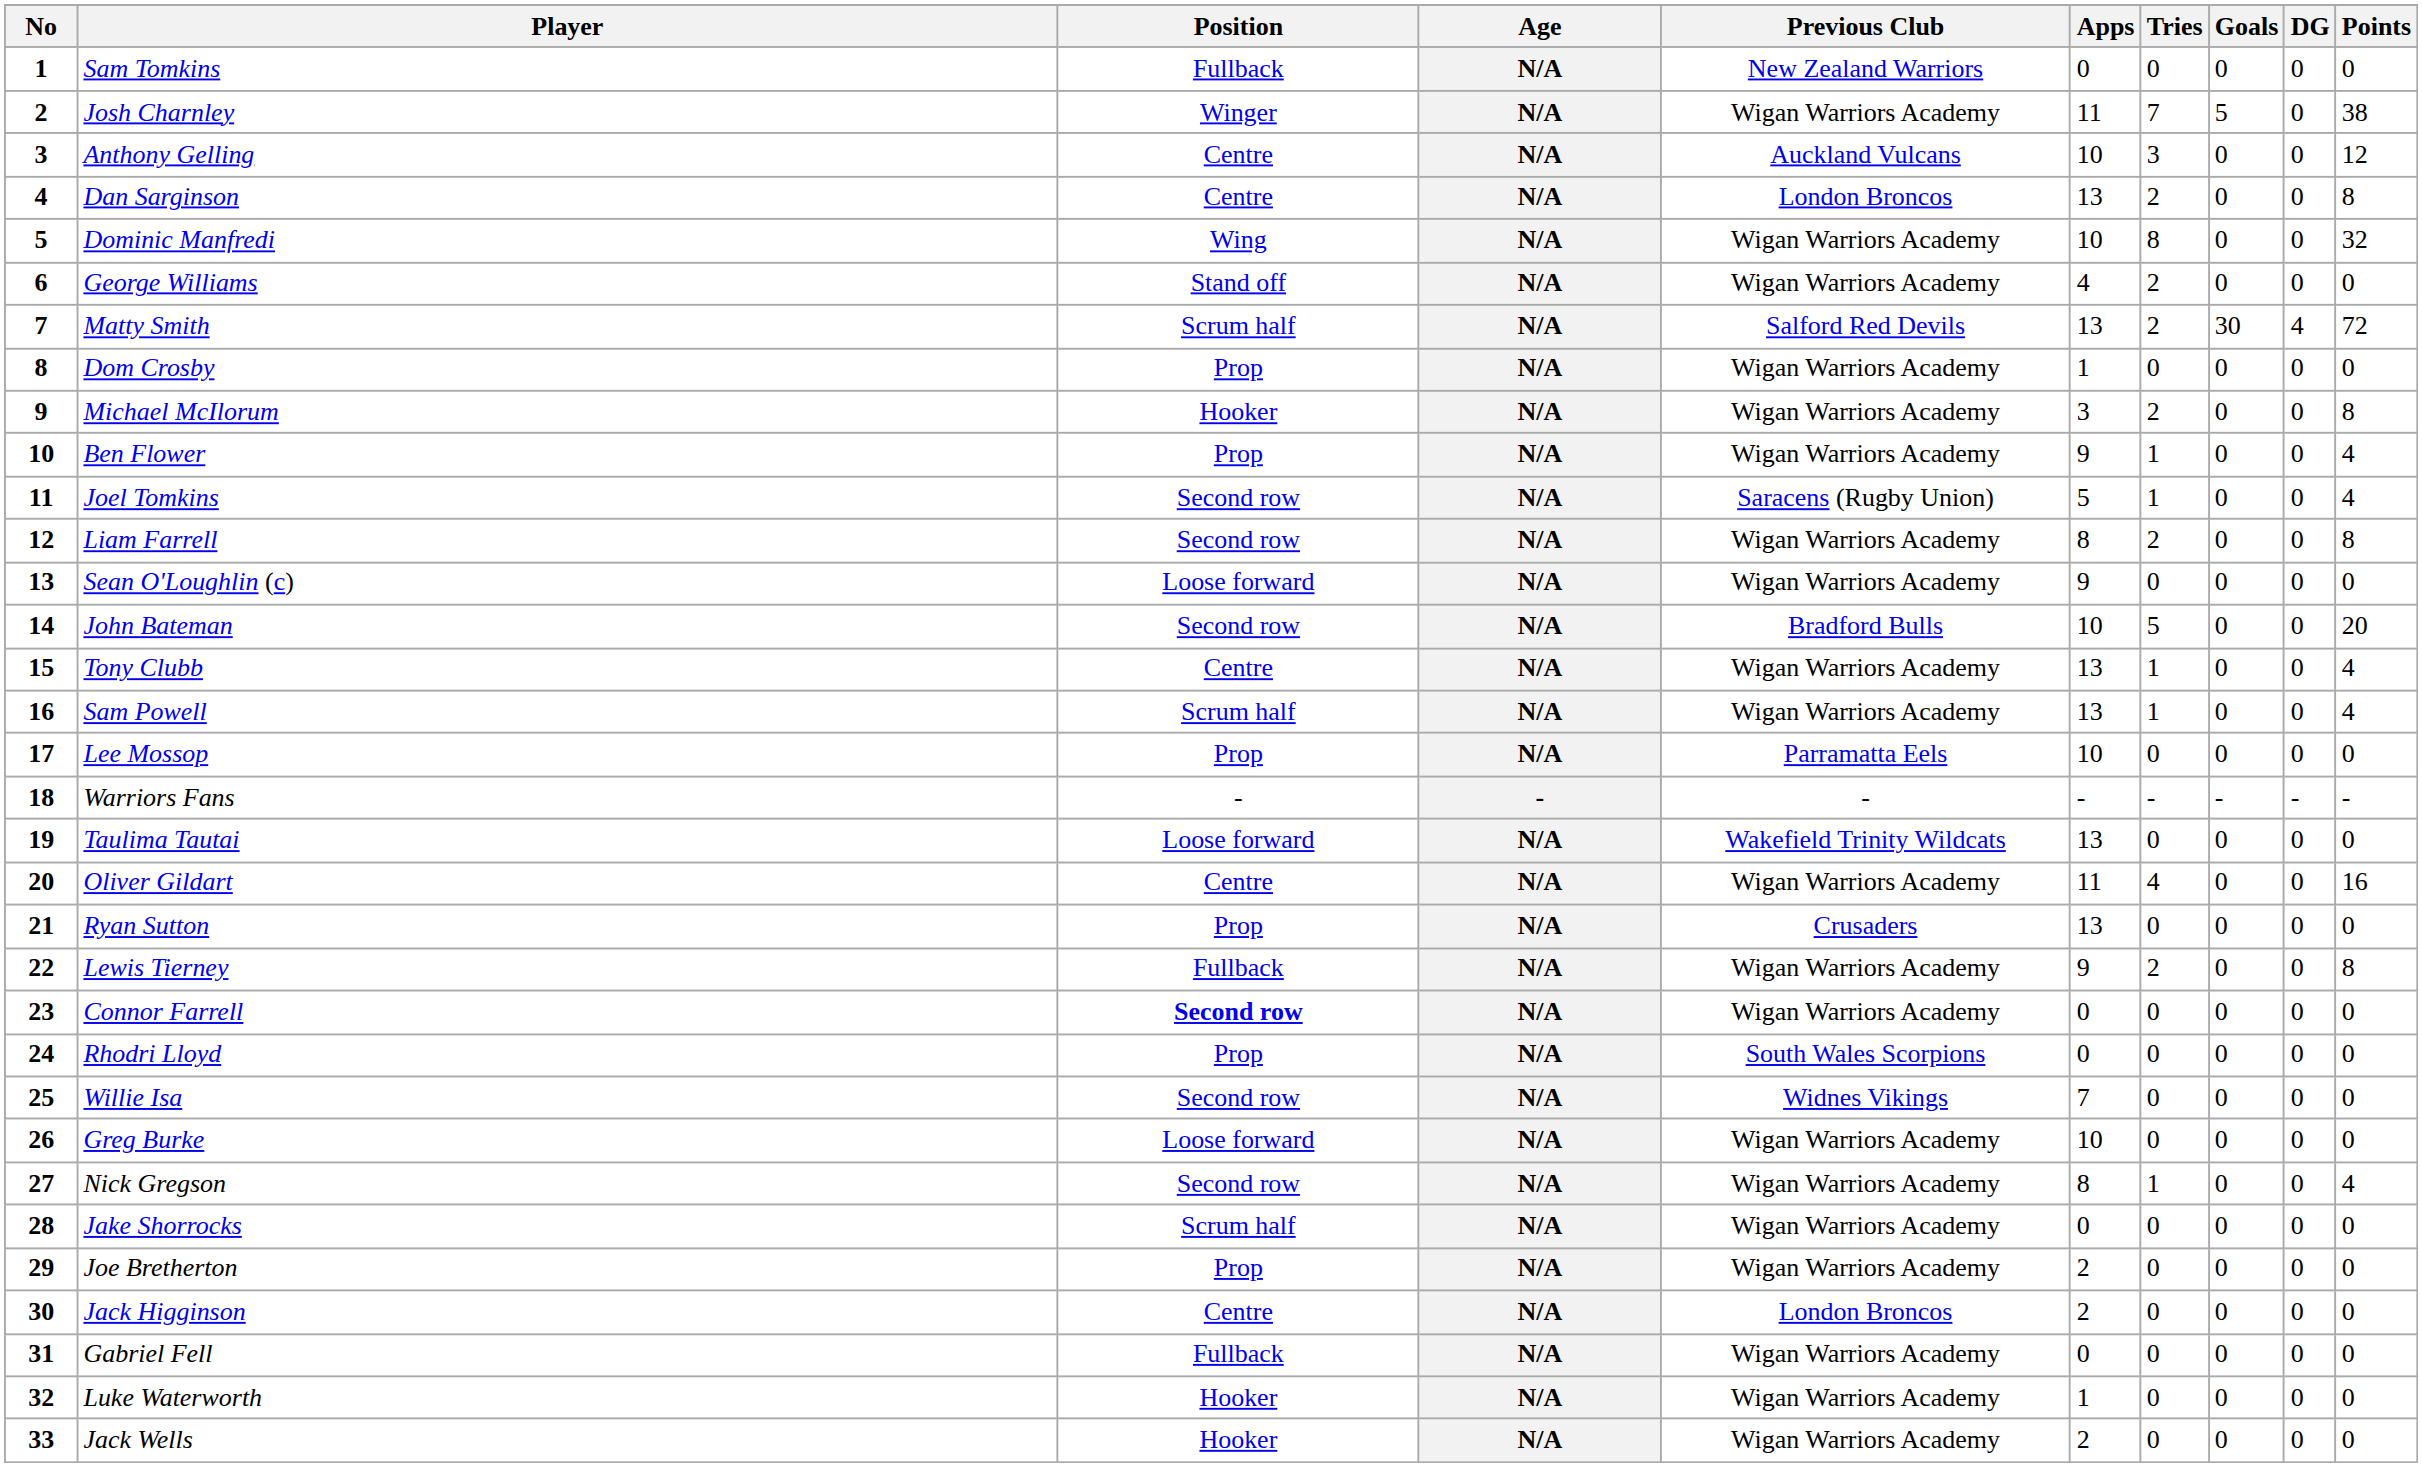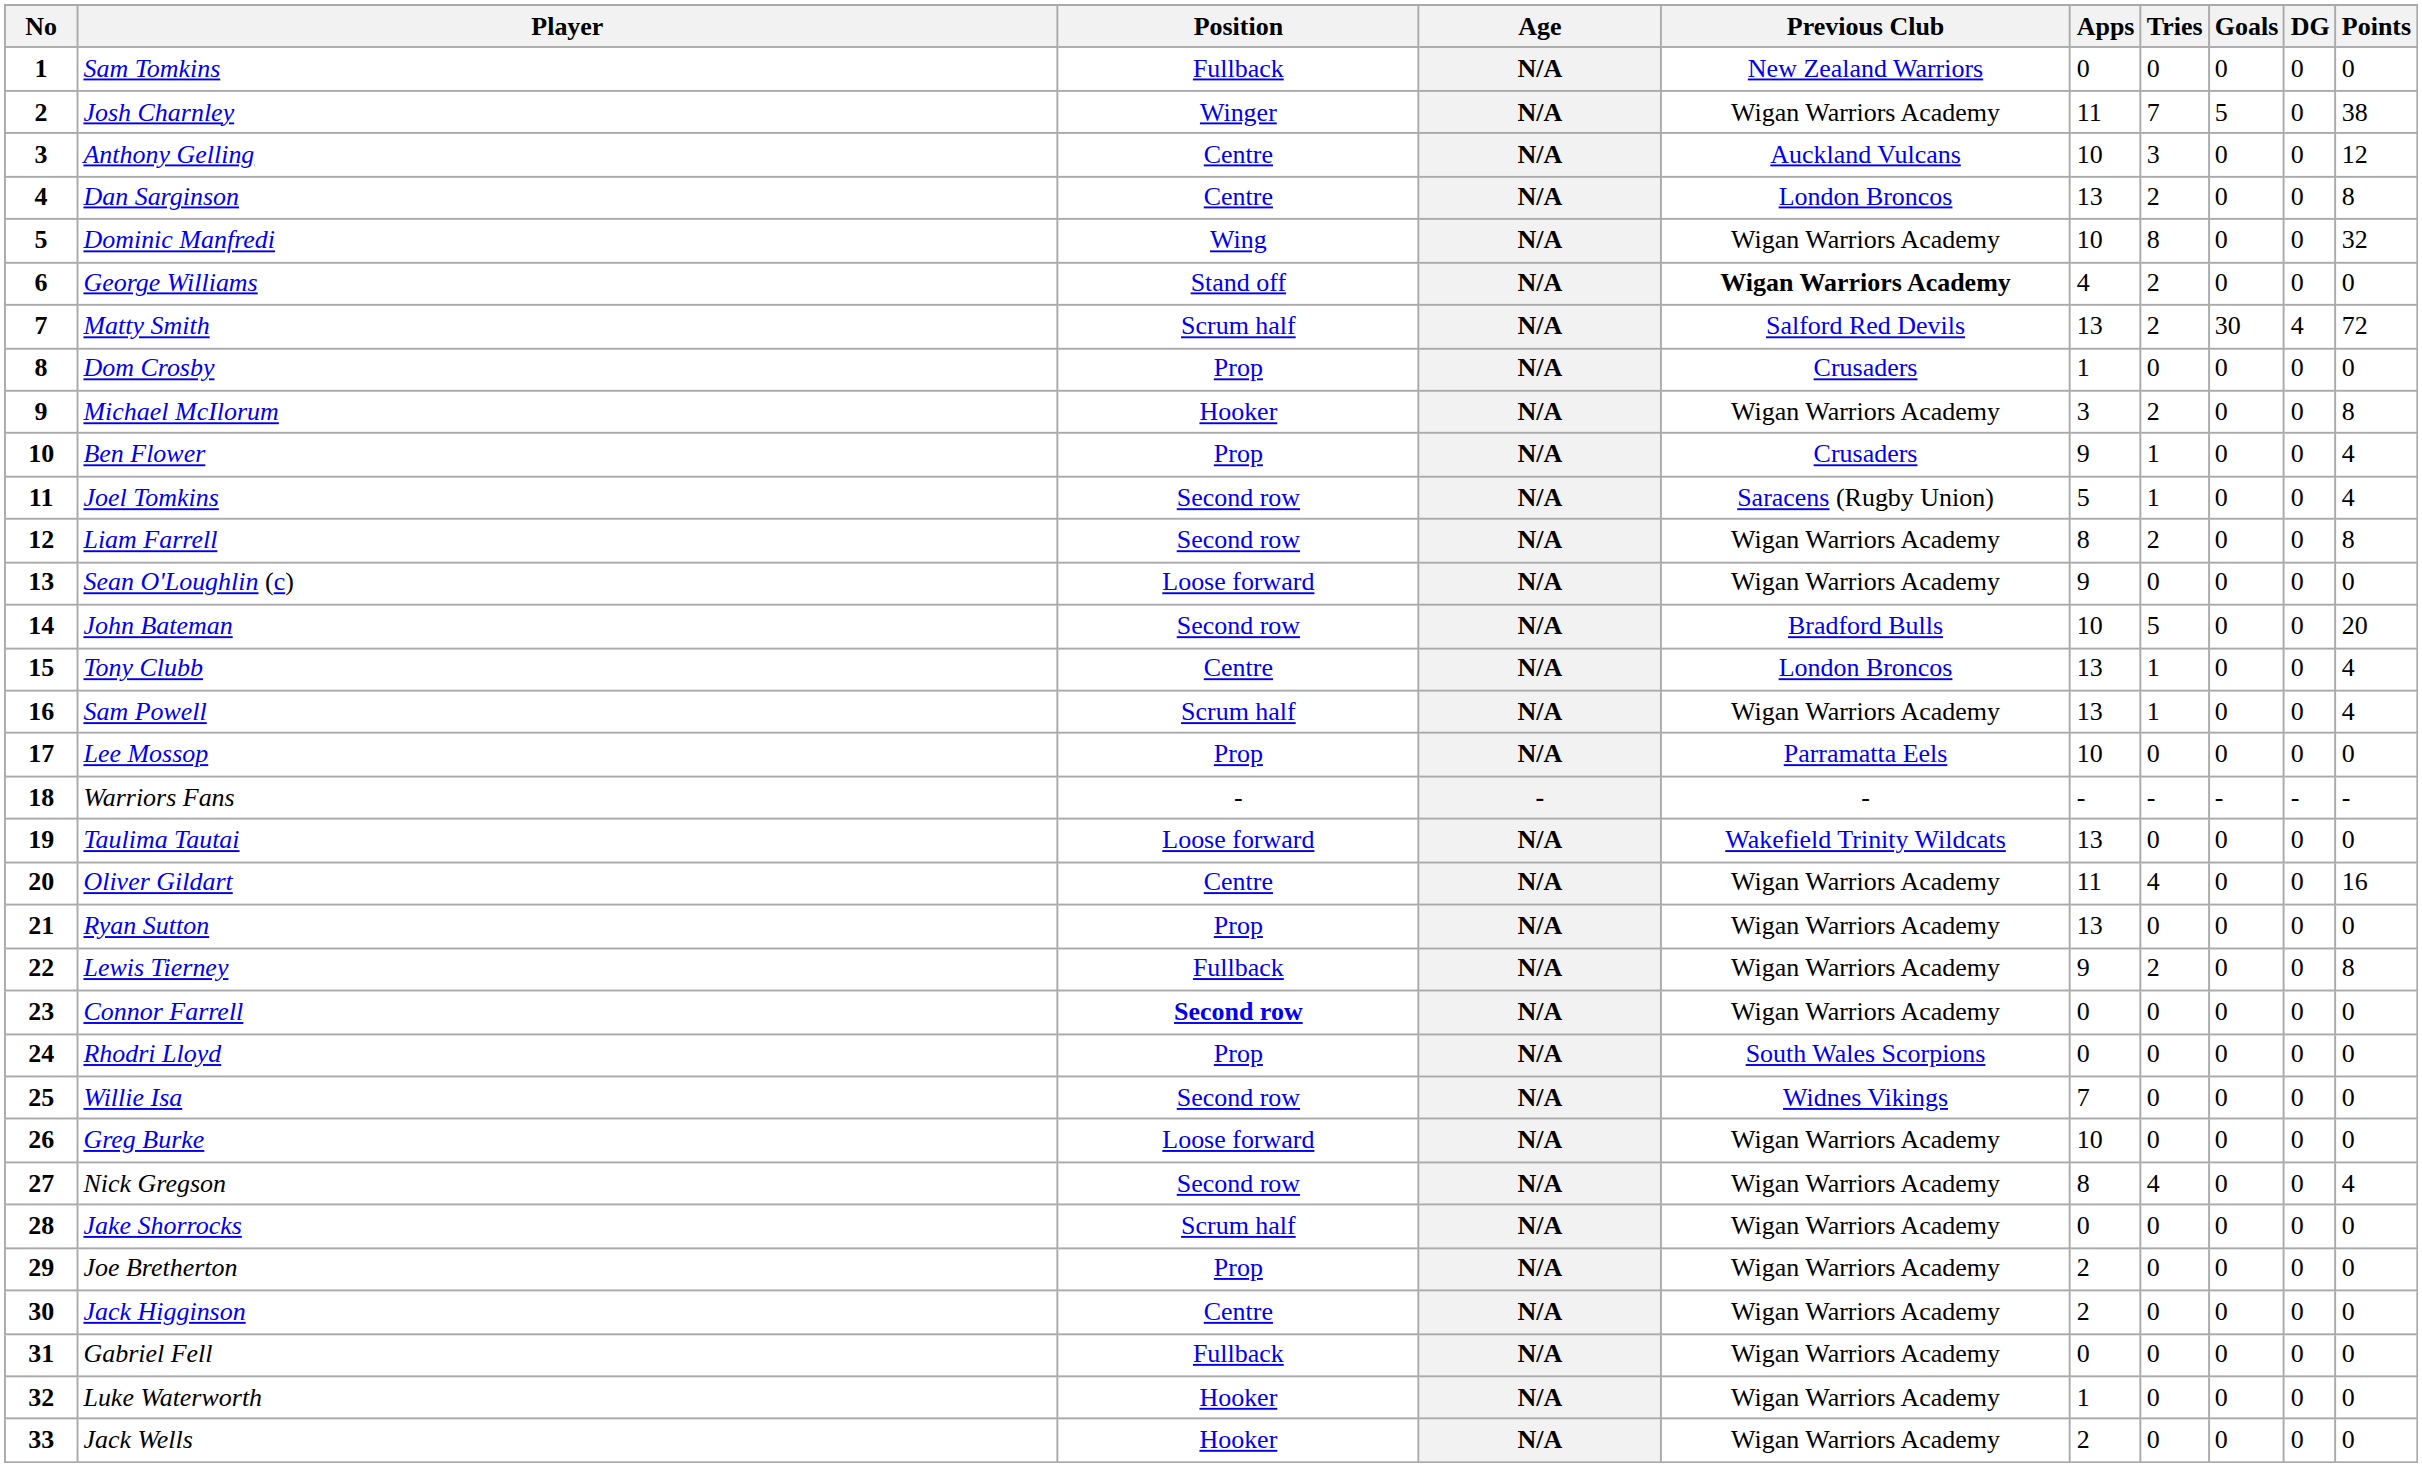George Williams | Previous Club: normal -> bold
Dom Crosby | Previous Club: Wigan Warriors Academy -> Crusaders
Ben Flower | Previous Club: Wigan Warriors Academy -> Crusaders
Tony Clubb | Previous Club: Wigan Warriors Academy -> London Broncos
Ryan Sutton | Previous Club: Crusaders -> Wigan Warriors Academy
Nick Gregson | Tries: 1 -> 4
Jack Higginson | Previous Club: London Broncos -> Wigan Warriors Academy
